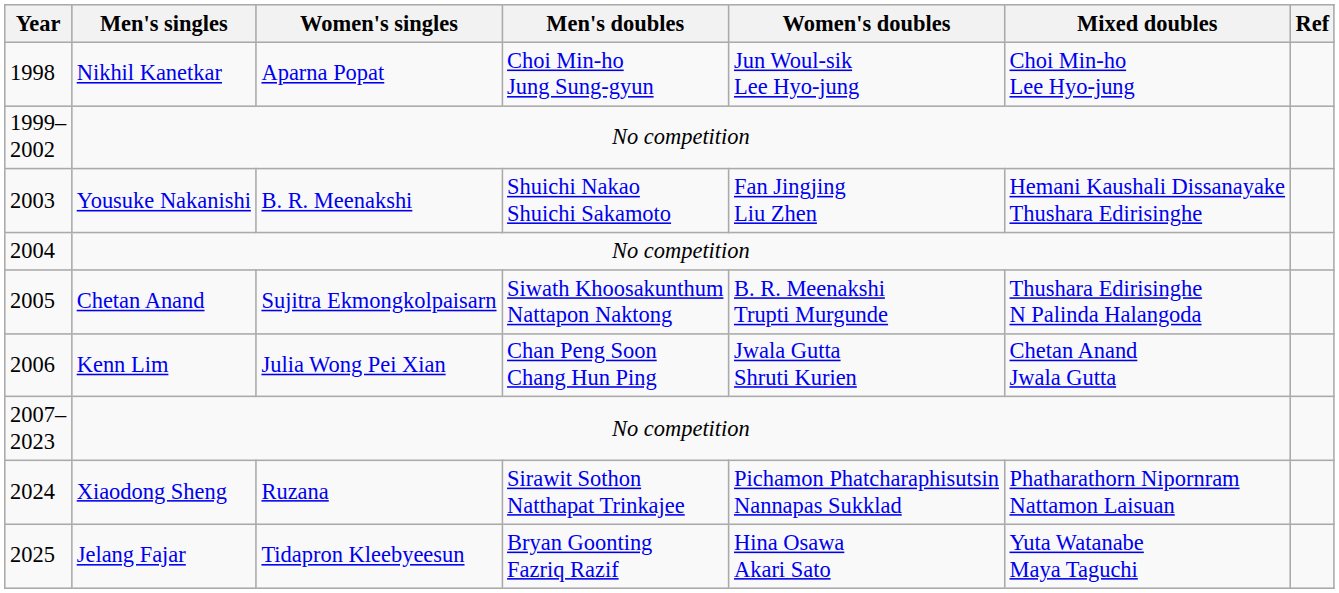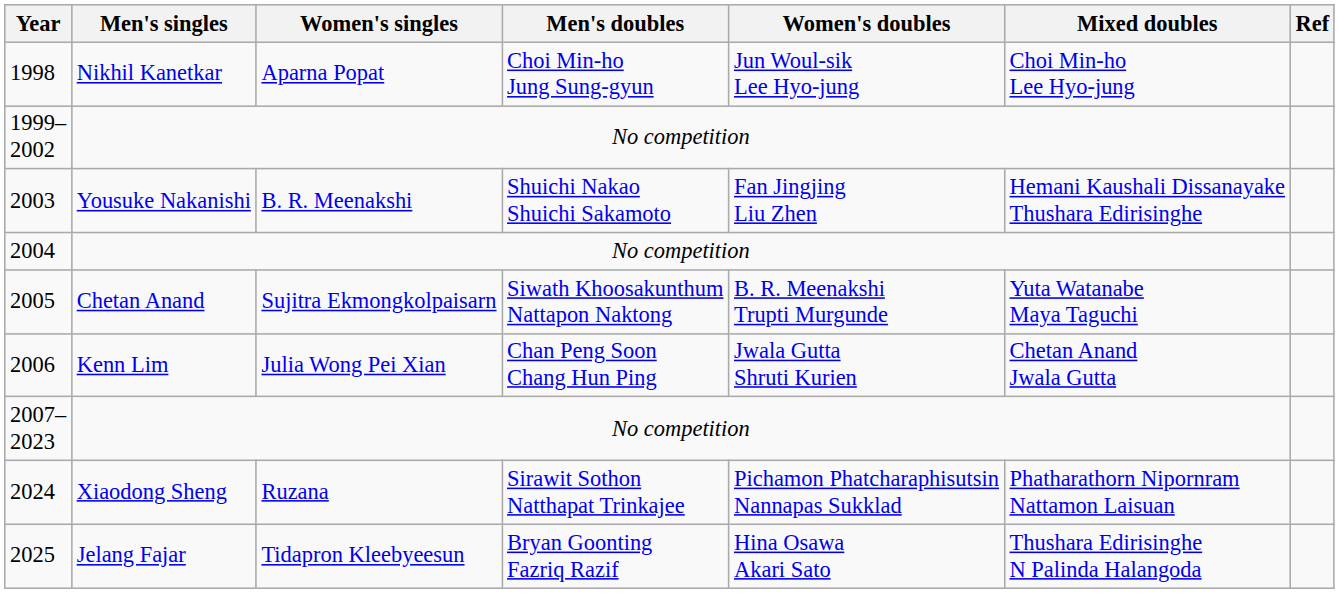2005 | Mixed doubles: Thushara Edirisinghe N Palinda Halangoda -> Yuta Watanabe Maya Taguchi
2025 | Mixed doubles: Yuta Watanabe Maya Taguchi -> Thushara Edirisinghe N Palinda Halangoda
